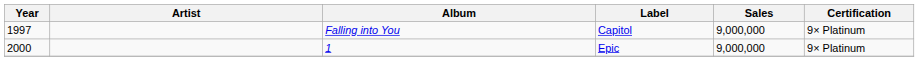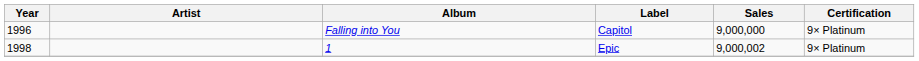Falling into You | Year: 1997 -> 1996
1 | Year: 2000 -> 1998
1 | Sales: 9,000,000 -> 9,000,002
